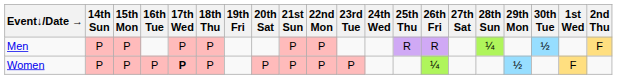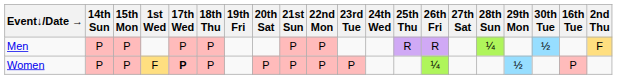columns swapped: 16th Tue <-> 1st Wed
